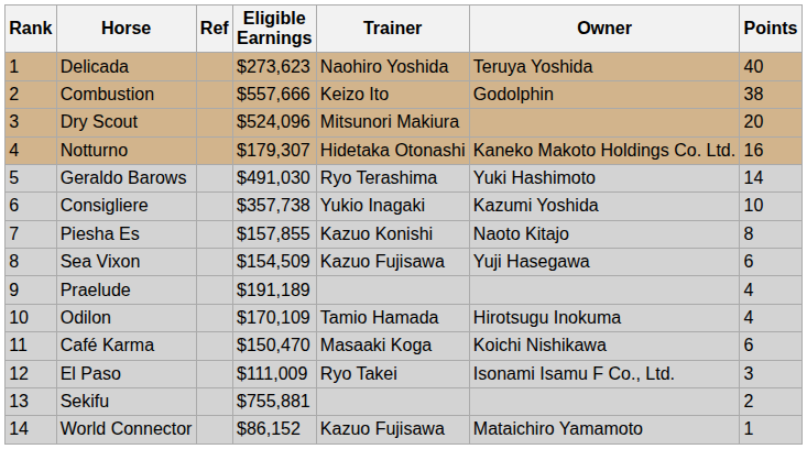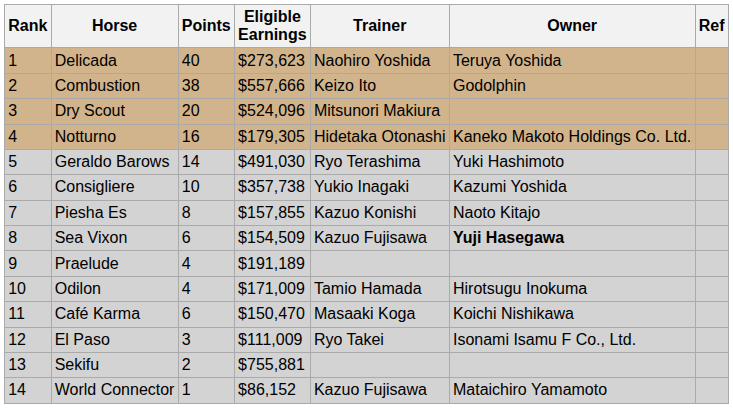columns swapped: Points <-> Ref
Notturno | Eligible Earnings: $179,307 -> $179,305
Sea Vixon | Owner: normal -> bold
Odilon | Eligible Earnings: $170,109 -> $171,009
